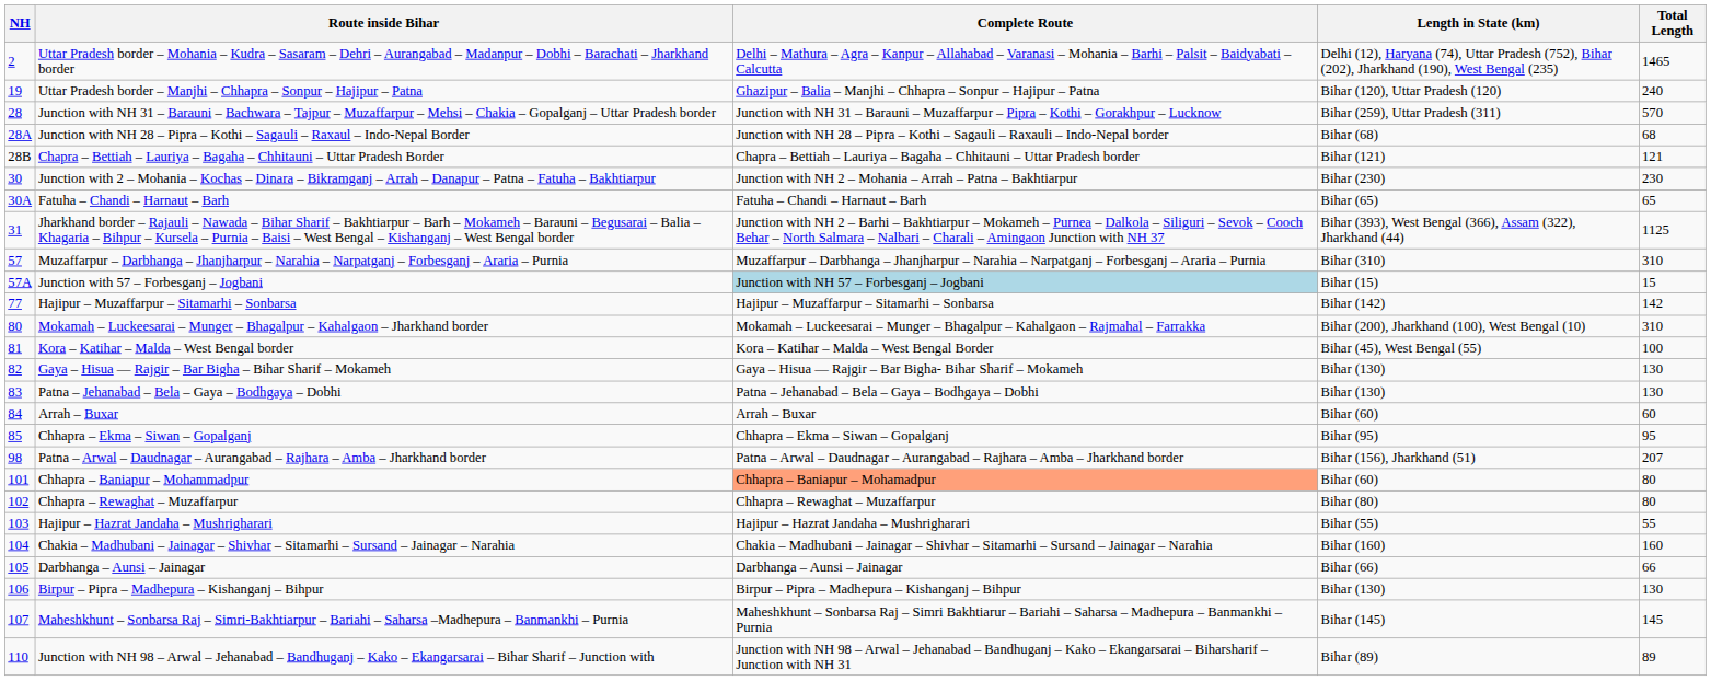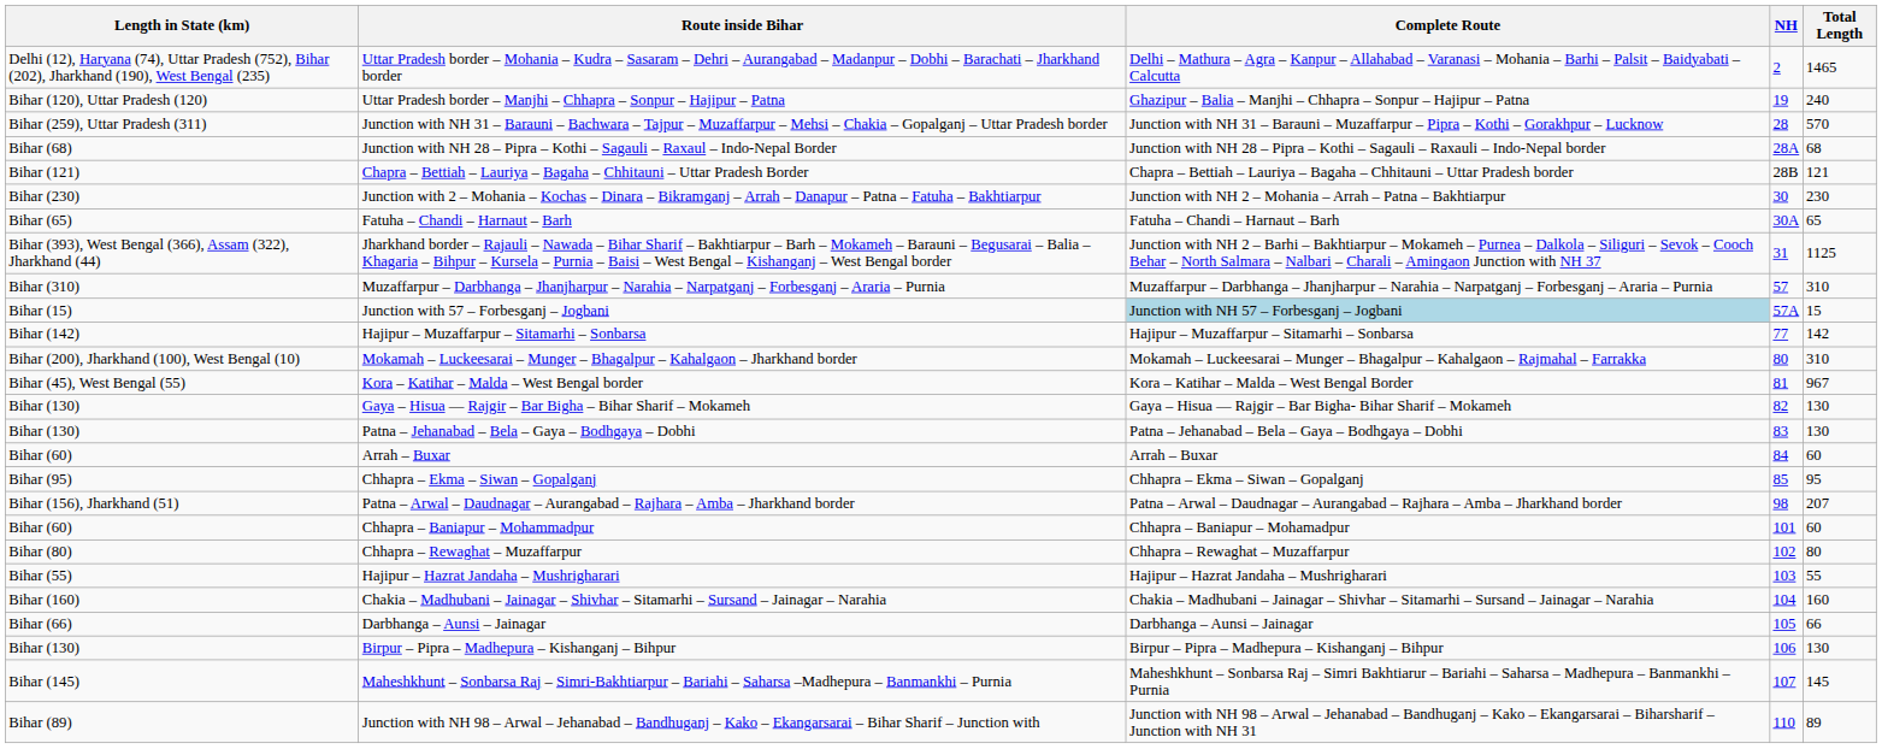columns swapped: NH <-> Length in State (km)
Kora – Katihar – Malda – West Bengal border | Total Length: 100 -> 967
Chhapra – Baniapur – Mohammadpur | Complete Route: lightsalmon background -> no background
Chhapra – Baniapur – Mohammadpur | Total Length: 80 -> 60
